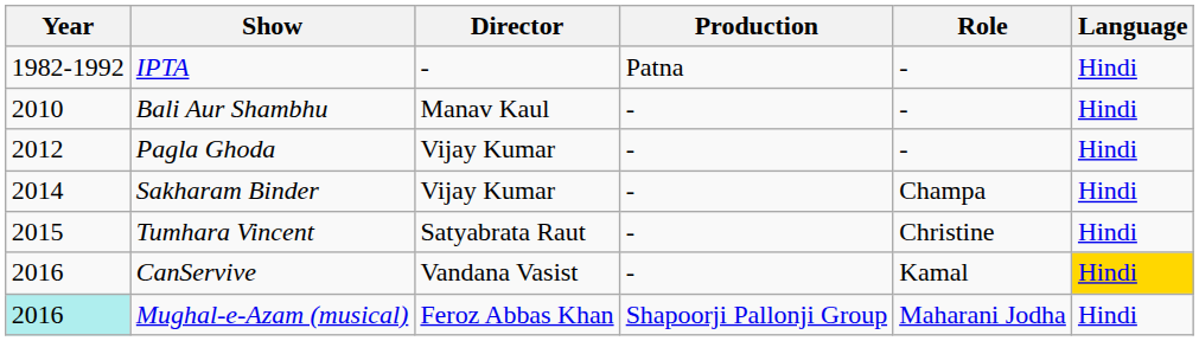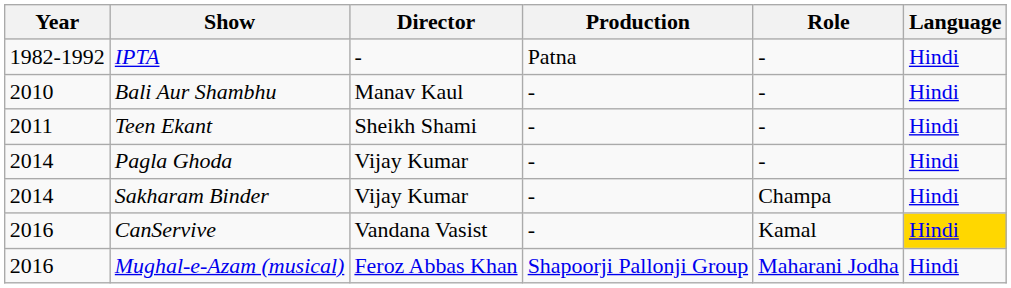+ row: 2011 | Teen Ekant | Sheikh Shami | - | - | Hindi
Pagla Ghoda | Year: 2012 -> 2014
- row: 2015 | Tumhara Vincent | Satyabrata Raut | - | Christine | Hindi
Mughal-e-Azam (musical) | Year: paleturquoise background -> no background
